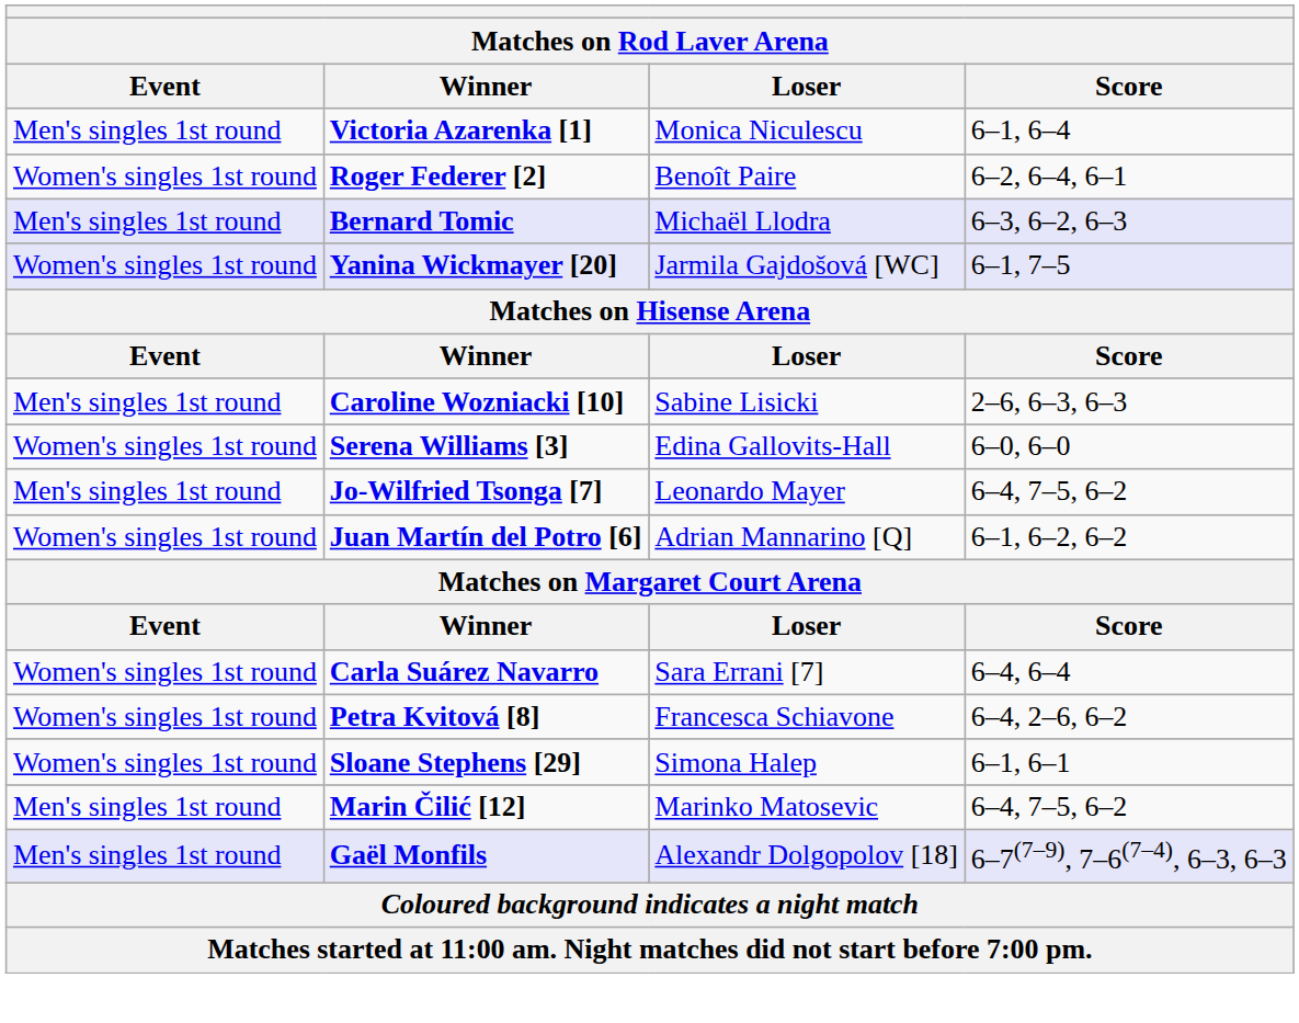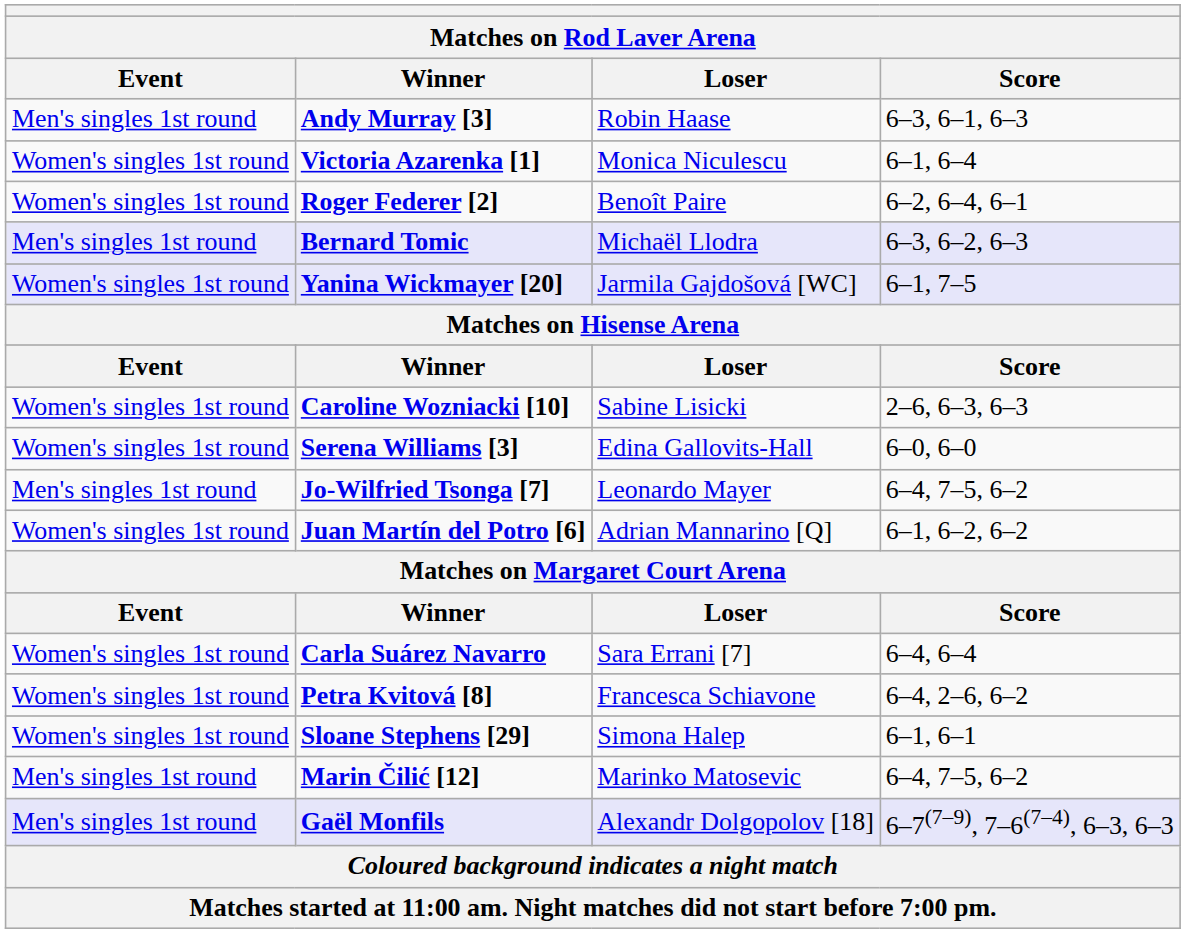+ row: Men's singles 1st round | Andy Murray [3] | Robin Haase | 6–3, 6–1, 6–3
Victoria Azarenka [1] | Event: Men's singles 1st round -> Women's singles 1st round
Caroline Wozniacki [10] | Event: Men's singles 1st round -> Women's singles 1st round
